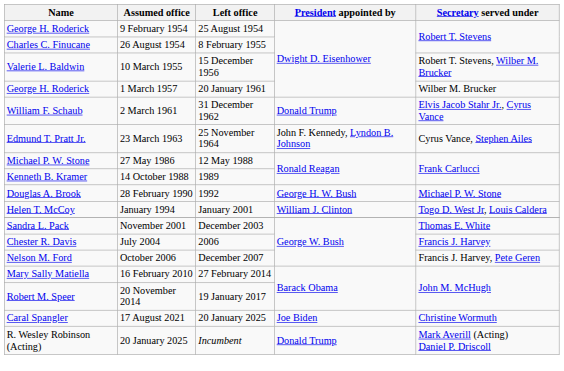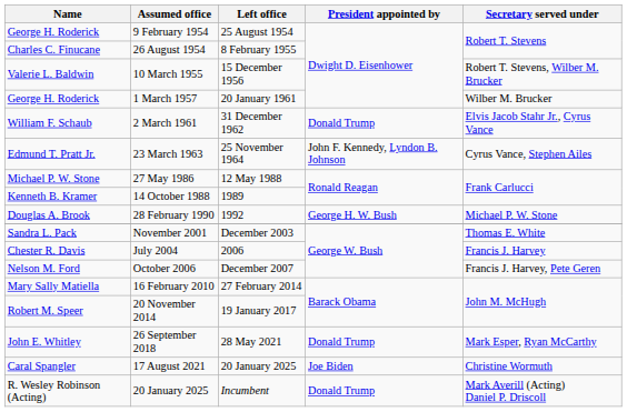- row: Helen T. McCoy | January 1994 | January 2001 | William J. Clinton | Togo D. West Jr, Louis Caldera
+ row: John E. Whitley | 26 September 2018 | 28 May 2021 | Donald Trump | Mark Esper, Ryan McCarthy
